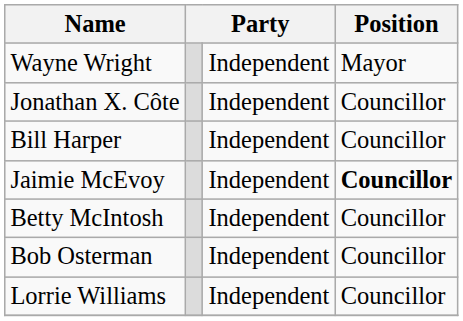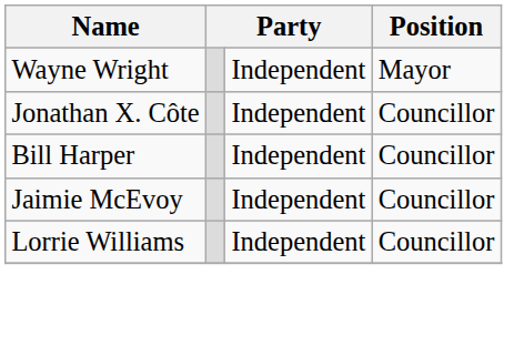Jaimie McEvoy | Position: bold -> normal
- row: Betty McIntosh | Independent | Councillor
- row: Bob Osterman | Independent | Councillor
